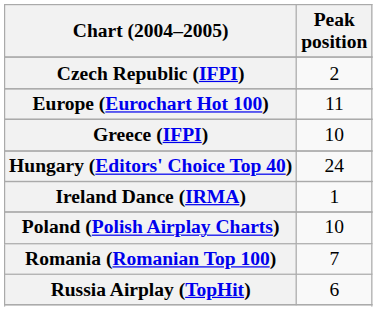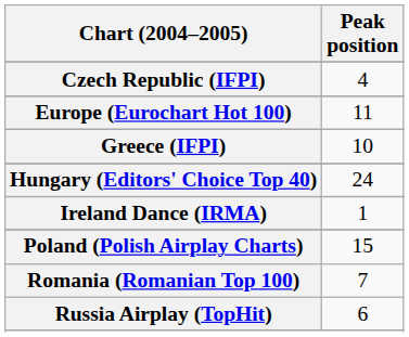Czech Republic (IFPI) | Peak position: 2 -> 4
Poland (Polish Airplay Charts) | Peak position: 10 -> 15
